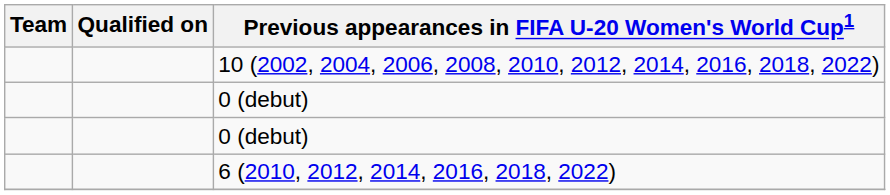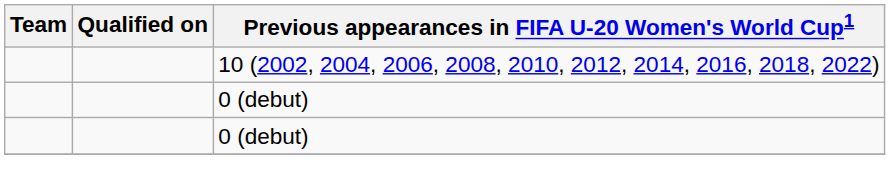- row: 6 (2010, 2012, 2014, 2016, 2018, 2022)
